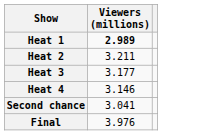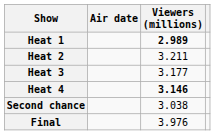+ column: Air date
Heat 4 | Viewers (millions): normal -> bold
Second chance | Viewers (millions): 3.041 -> 3.038
